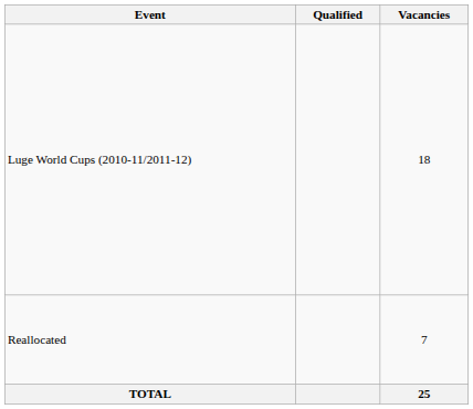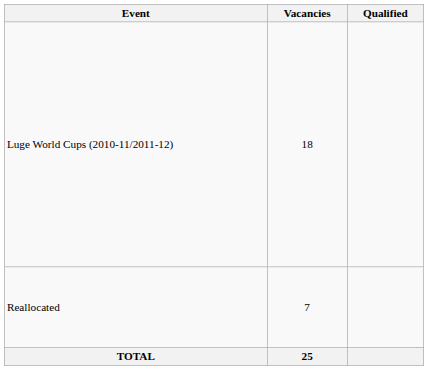columns swapped: Vacancies <-> Qualified
